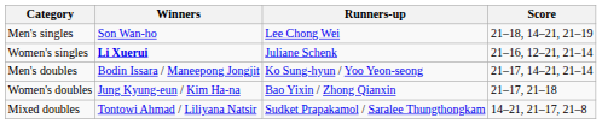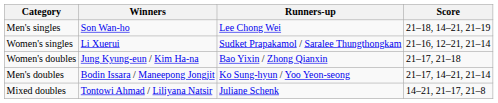Women's singles | Winners: bold -> normal
Women's singles | Runners-up: Juliane Schenk -> Sudket Prapakamol / Saralee Thungthongkam
rows swapped: Men's doubles <-> Women's doubles
Mixed doubles | Runners-up: Sudket Prapakamol / Saralee Thungthongkam -> Juliane Schenk
